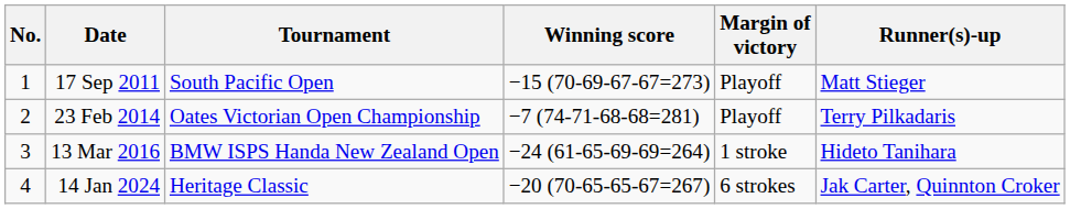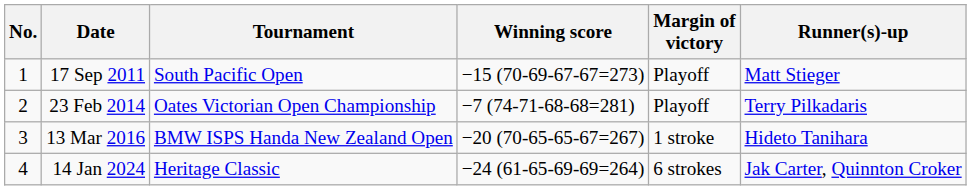13 Mar 2016 | Winning score: −24 (61-65-69-69=264) -> −20 (70-65-65-67=267)
14 Jan 2024 | Winning score: −20 (70-65-65-67=267) -> −24 (61-65-69-69=264)
